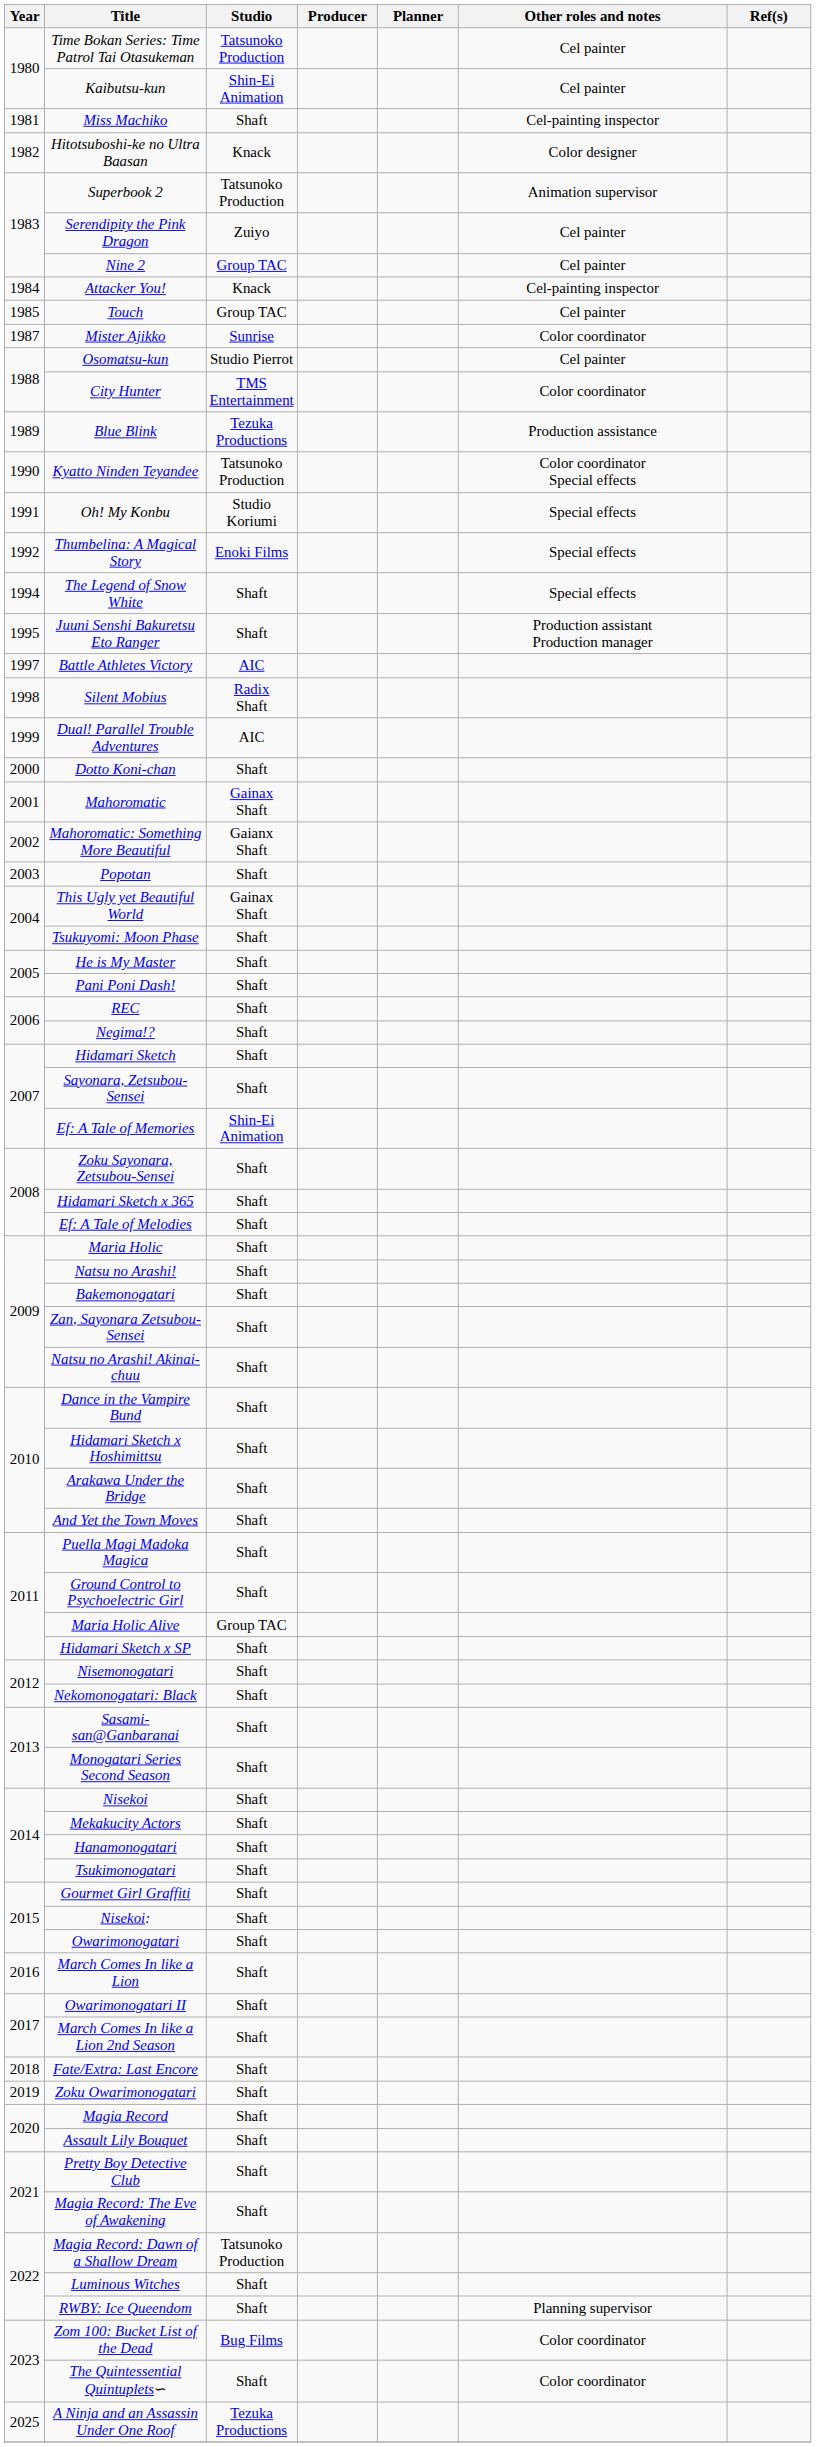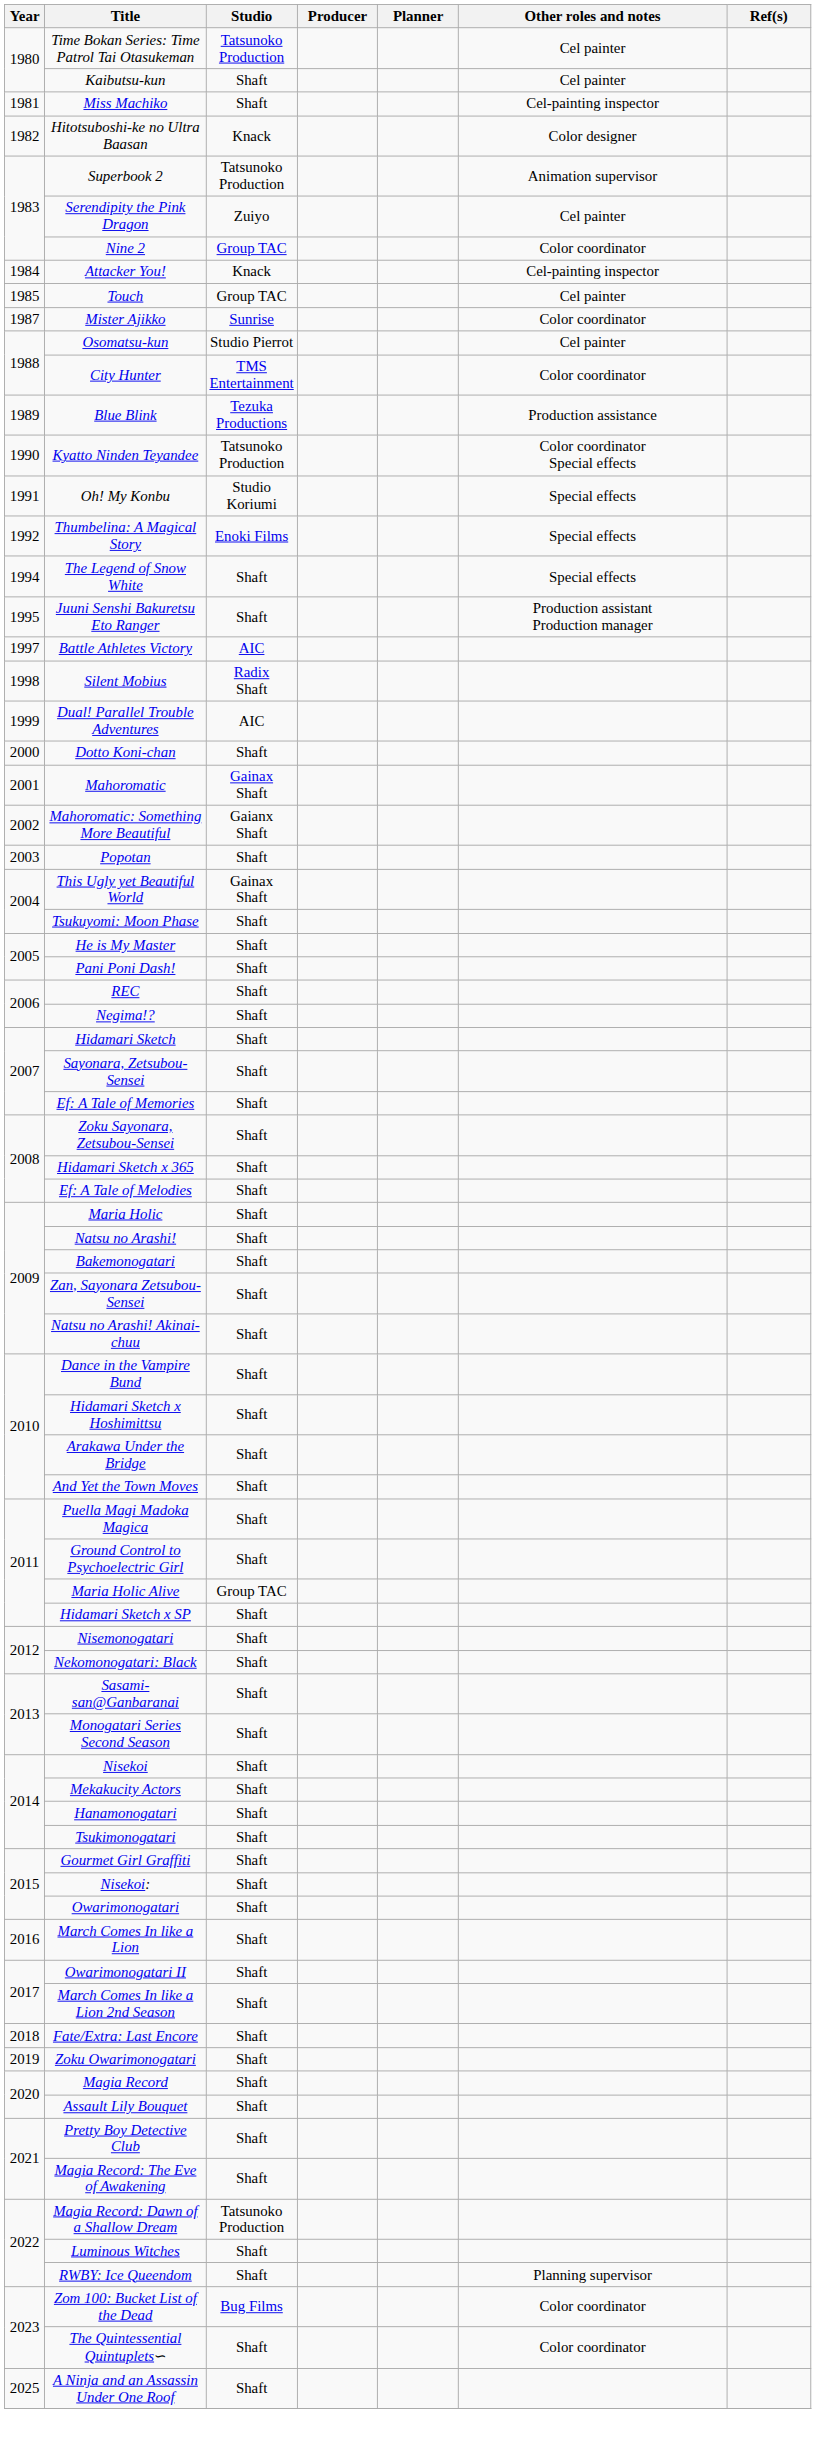Kaibutsu-kun | Studio: Shin-Ei Animation -> Shaft
Nine 2 | Other roles and notes: Cel painter -> Color coordinator
Ef: A Tale of Memories | Studio: Shin-Ei Animation -> Shaft
A Ninja and an Assassin Under One Roof | Studio: Tezuka Productions -> Shaft
